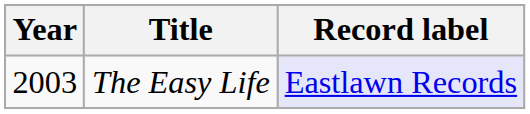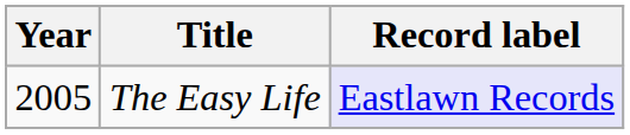The Easy Life | Year: 2003 -> 2005
